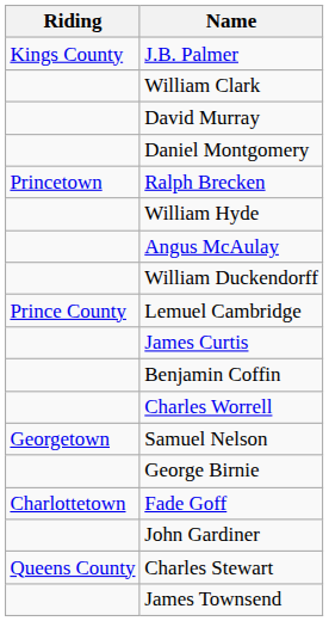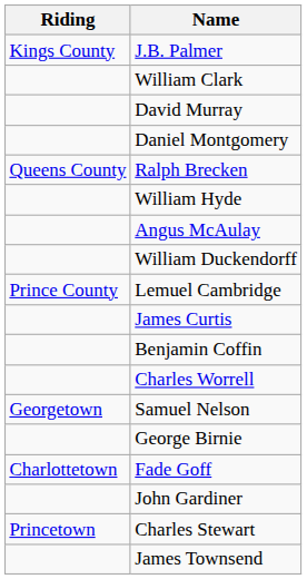Ralph Brecken | Riding: Princetown -> Queens County
Charles Stewart | Riding: Queens County -> Princetown
